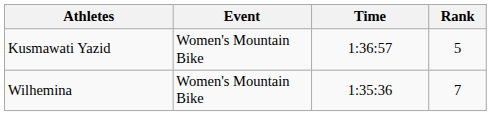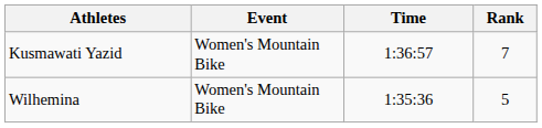Kusmawati Yazid | Rank: 5 -> 7
Wilhemina | Rank: 7 -> 5
